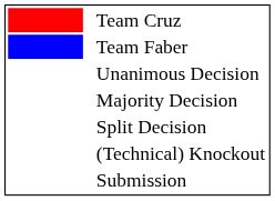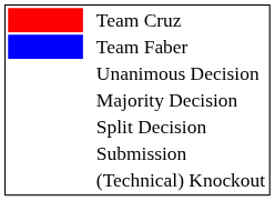rows swapped: Submission <-> (Technical) Knockout
